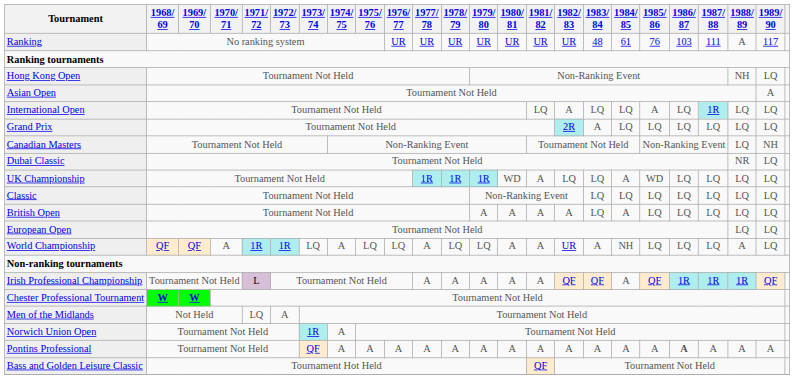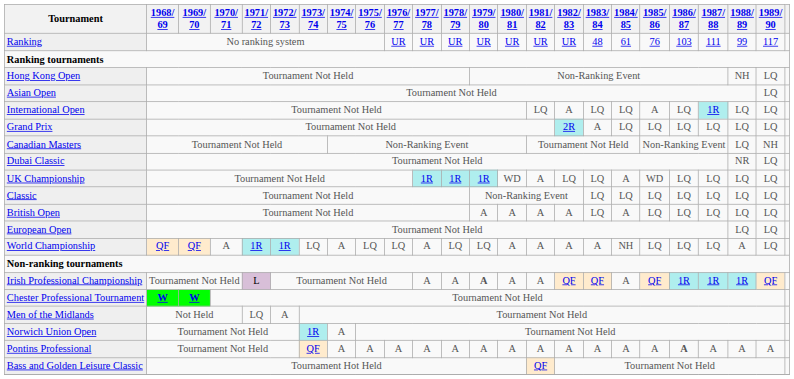Ranking | 1988/ 89: A -> 99
Asian Open | 1989/ 90: A -> LQ
World Championship | 1982/ 83: UR -> A
Irish Professional Championship | 1979/ 80: normal -> bold
